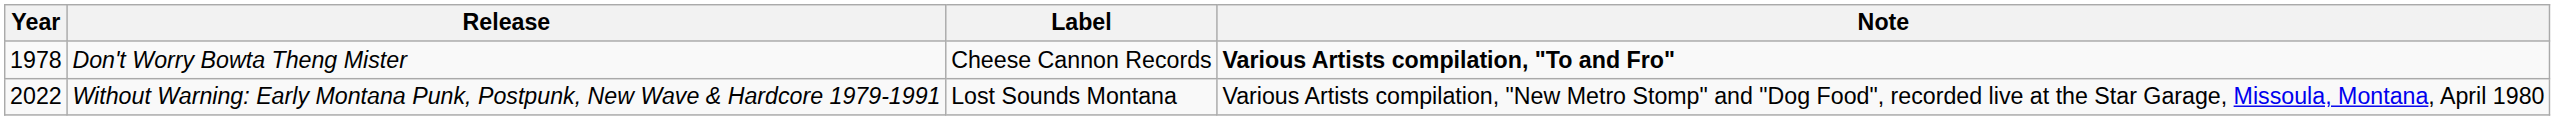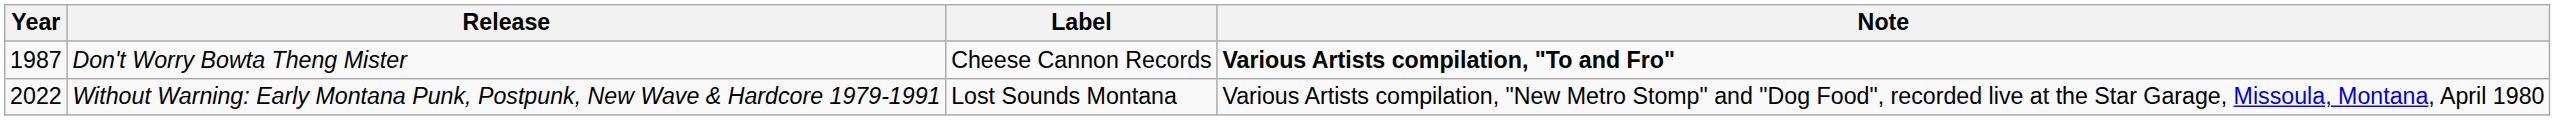Don't Worry Bowta Theng Mister | Year: 1978 -> 1987
